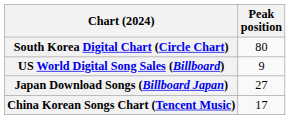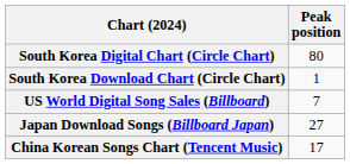+ row: South Korea Download Chart (Circle Chart) | 1
US World Digital Song Sales (Billboard) | Peak position: 9 -> 7
